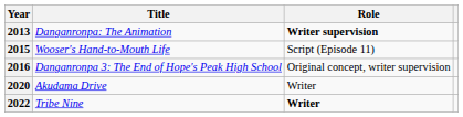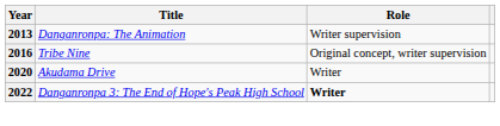2013 | Role: bold -> normal
- row: 2015 | Wooser's Hand-to-Mouth Life | Script (Episode 11)
2016 | Title: Danganronpa 3: The End of Hope's Peak High School -> Tribe Nine
2022 | Title: Tribe Nine -> Danganronpa 3: The End of Hope's Peak High School
